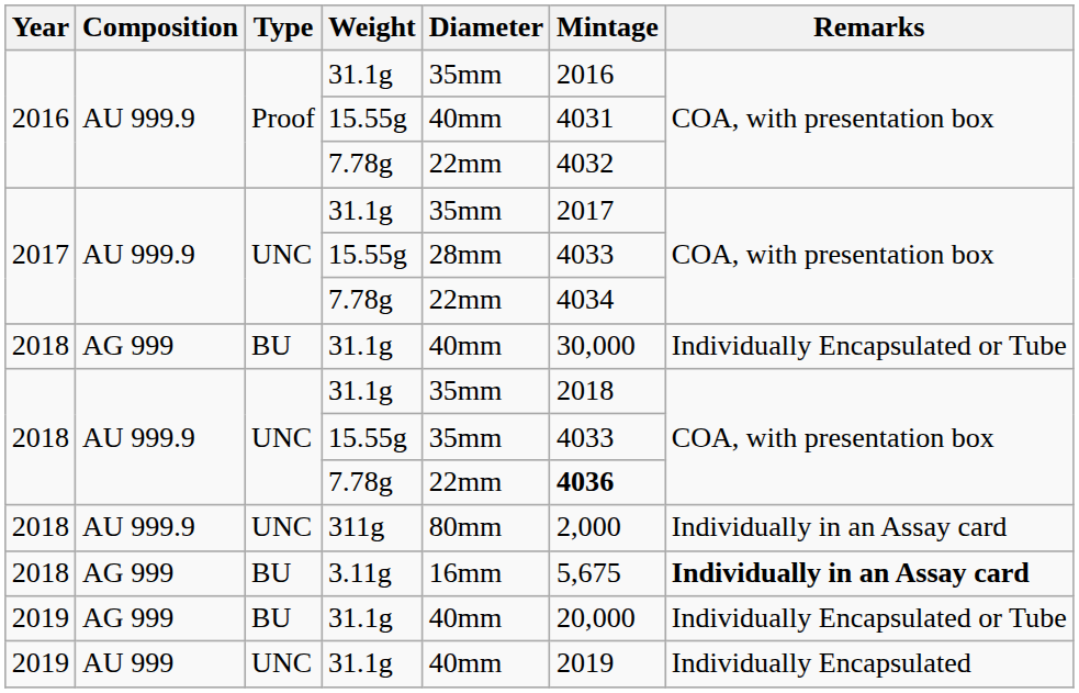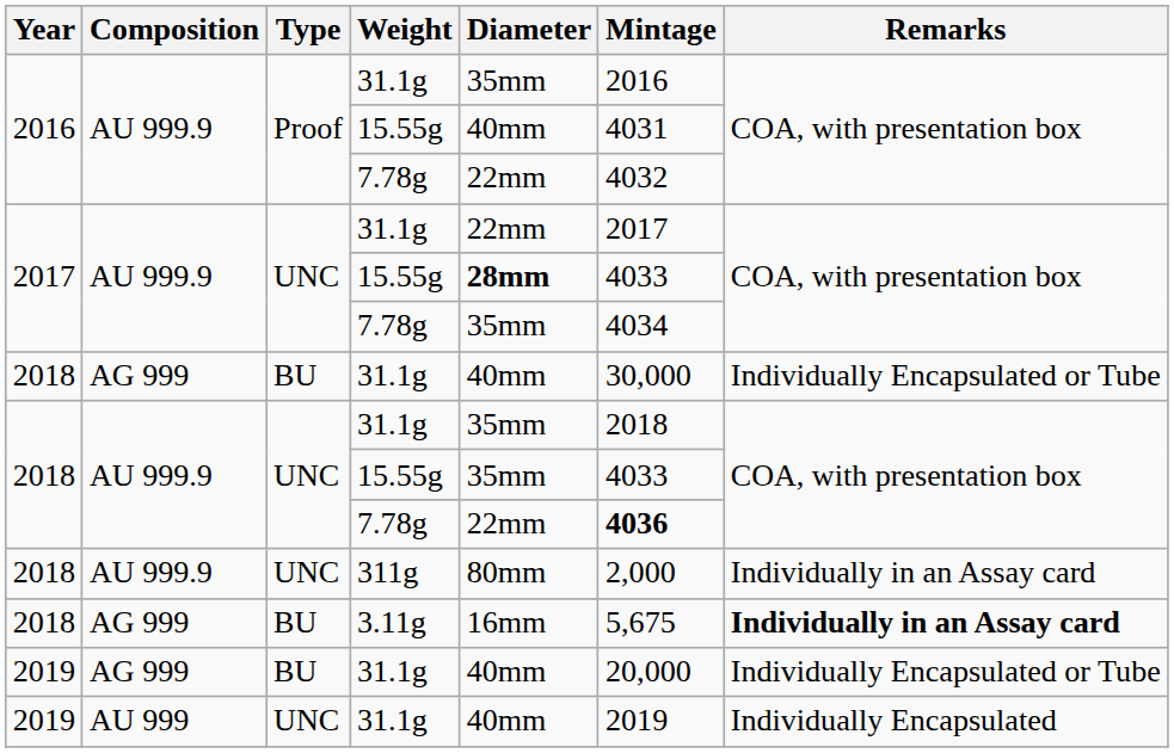2017 / 31.1g | Diameter: 35mm -> 22mm
2017 / 15.55g | Diameter: normal -> bold
2017 / 7.78g | Diameter: 22mm -> 35mm
